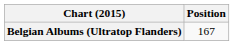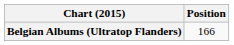Belgian Albums (Ultratop Flanders) | Position: 167 -> 166
